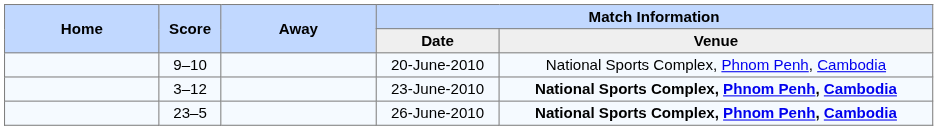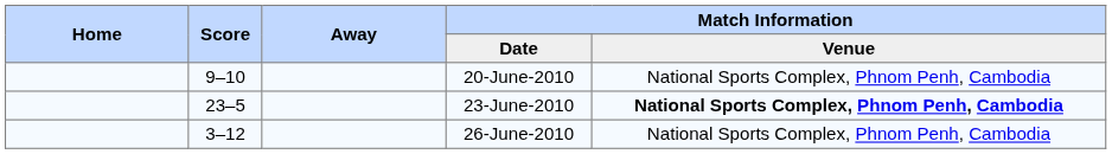23-June-2010 | Score: 3–12 -> 23–5
26-June-2010 | Score: 23–5 -> 3–12
26-June-2010 | Match Information / Venue: bold -> normal
